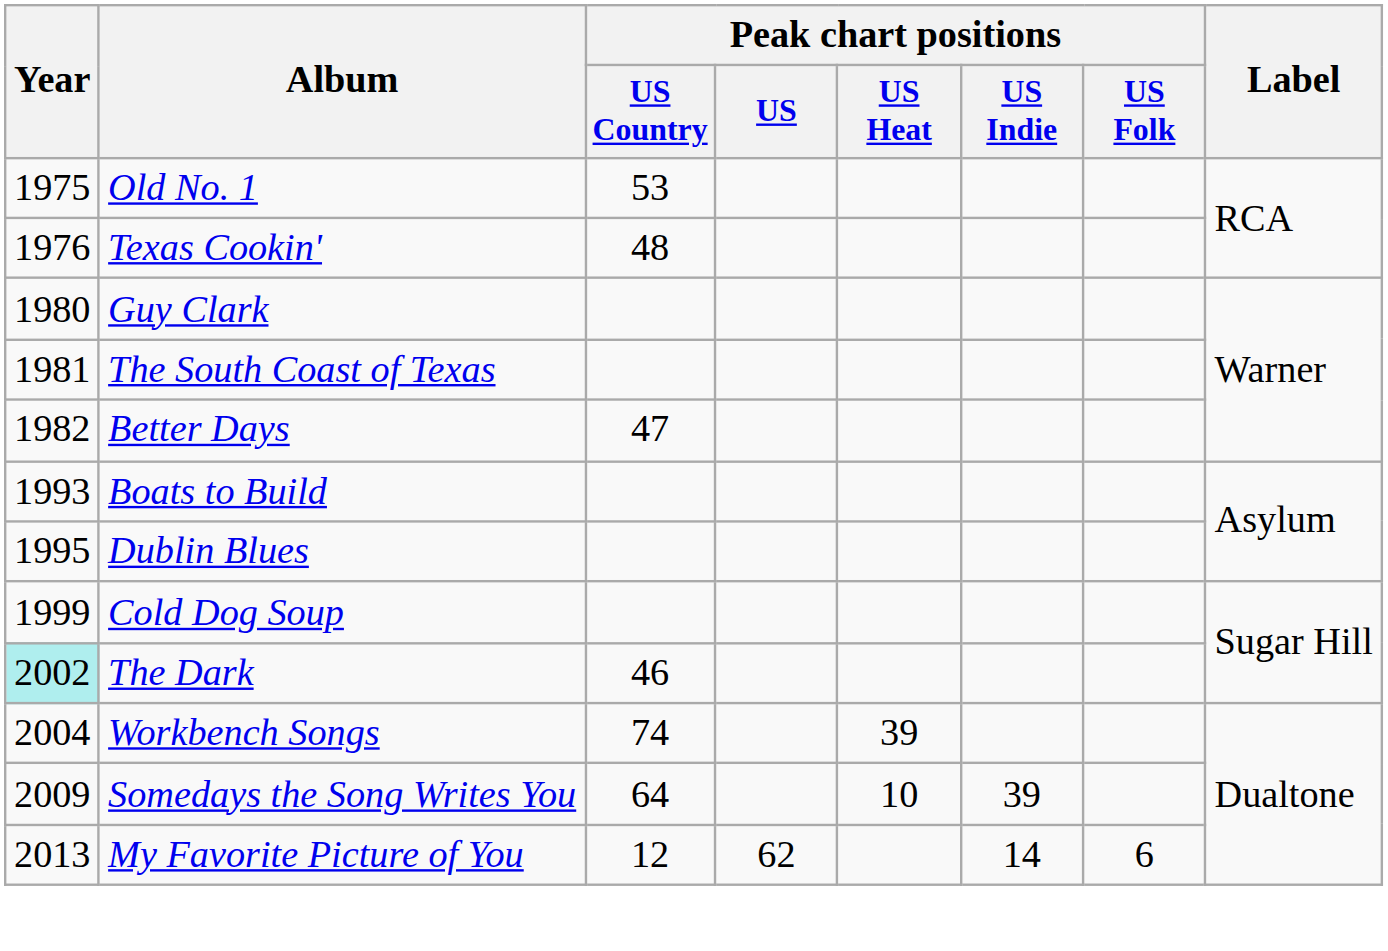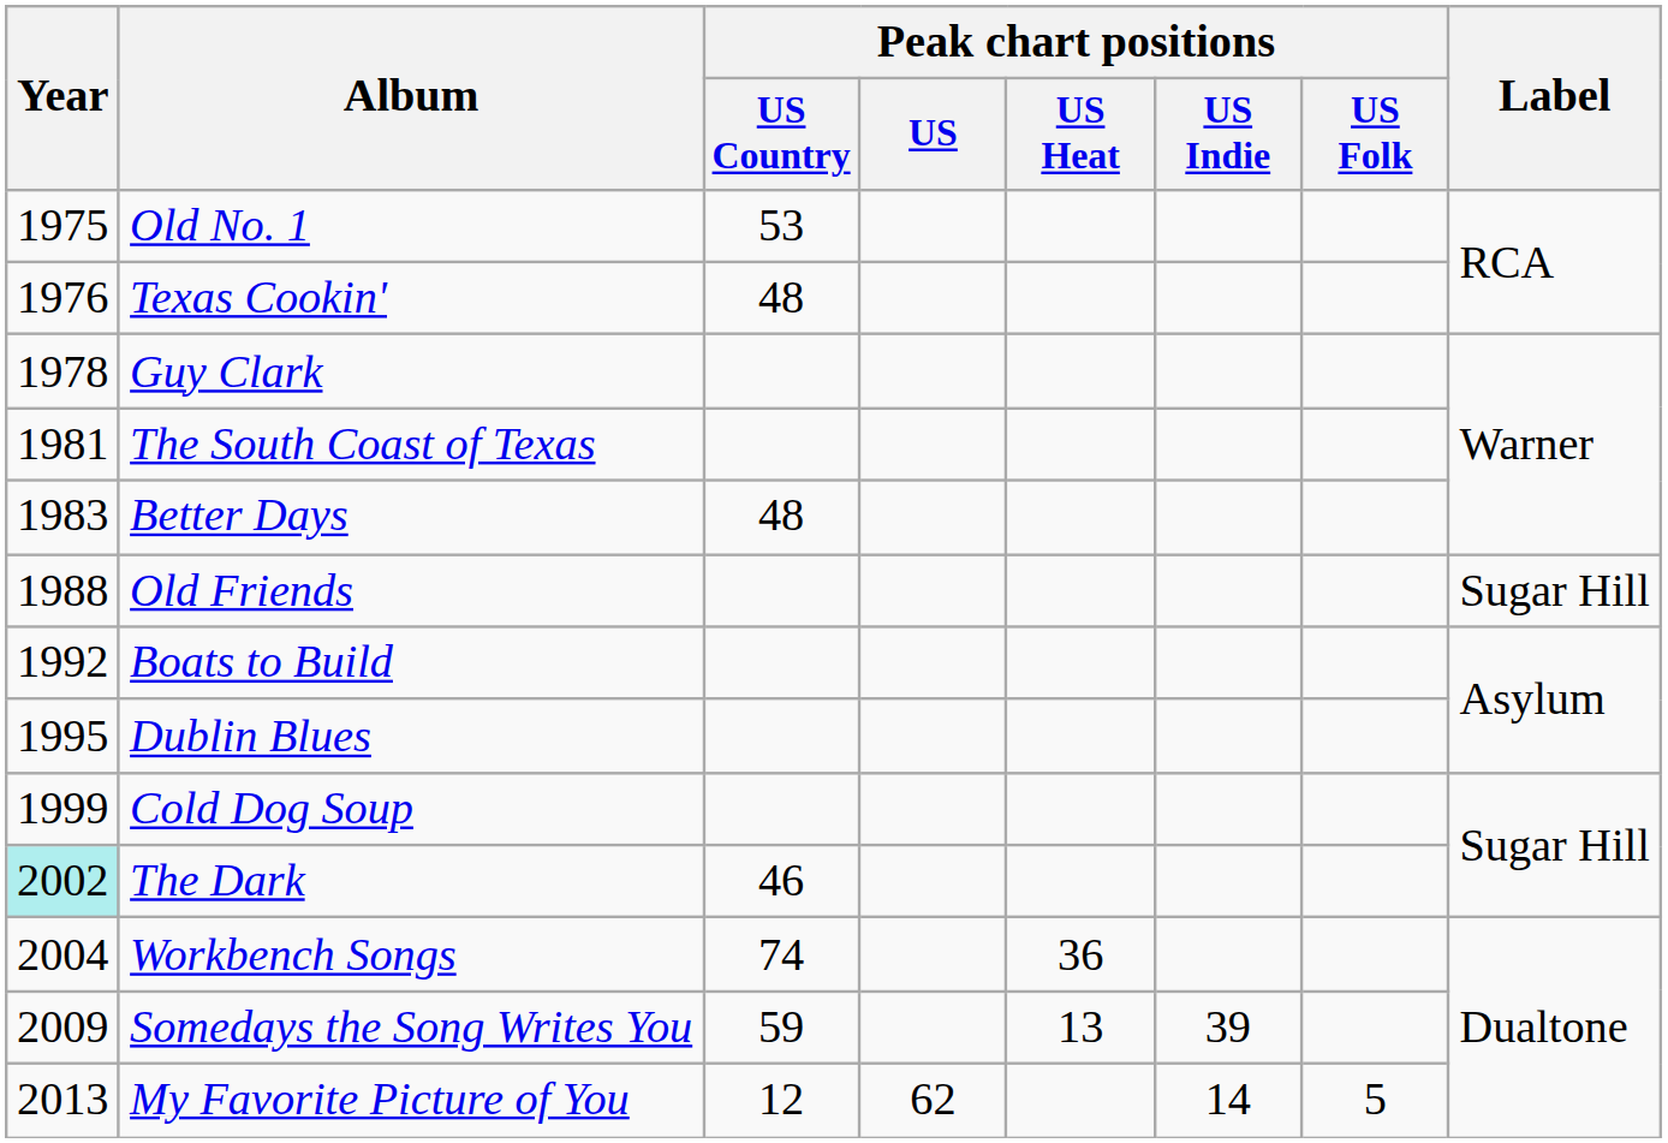Guy Clark | Year: 1980 -> 1978
Better Days | Year: 1982 -> 1983
Better Days | Peak chart positions / US Country: 47 -> 48
+ row: 1988 | Old Friends | Sugar Hill
Boats to Build | Year: 1993 -> 1992
Workbench Songs | Peak chart positions / US Heat: 39 -> 36
Somedays the Song Writes You | Peak chart positions / US Country: 64 -> 59
Somedays the Song Writes You | Peak chart positions / US Heat: 10 -> 13
My Favorite Picture of You | Peak chart positions / US Folk: 6 -> 5
